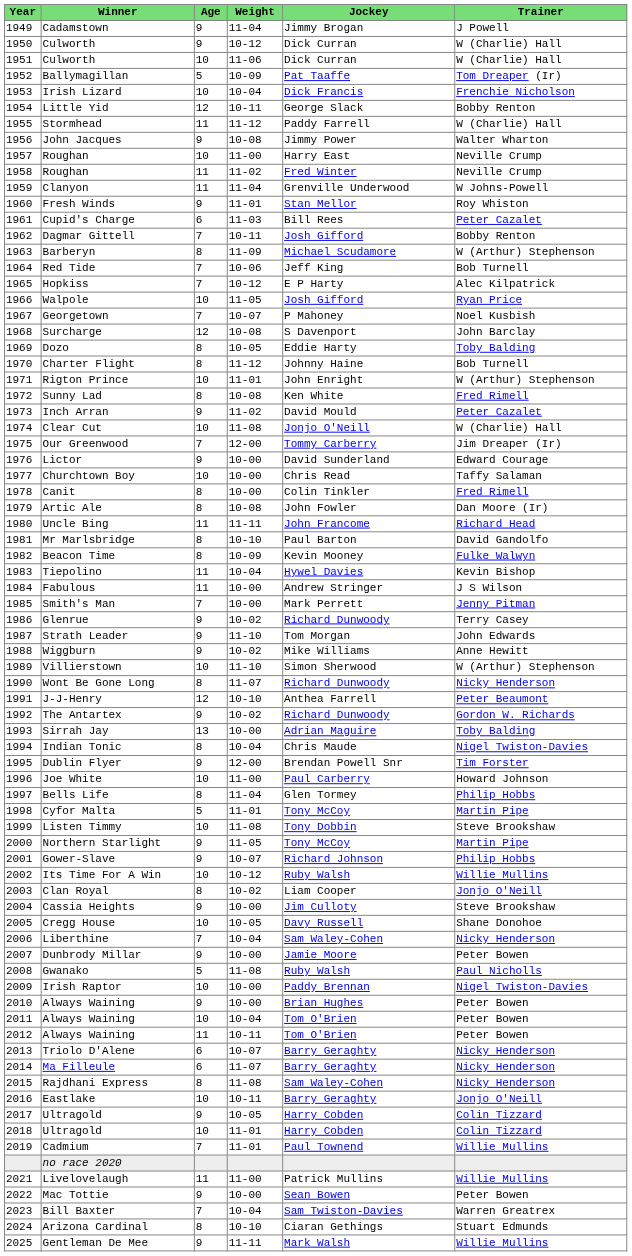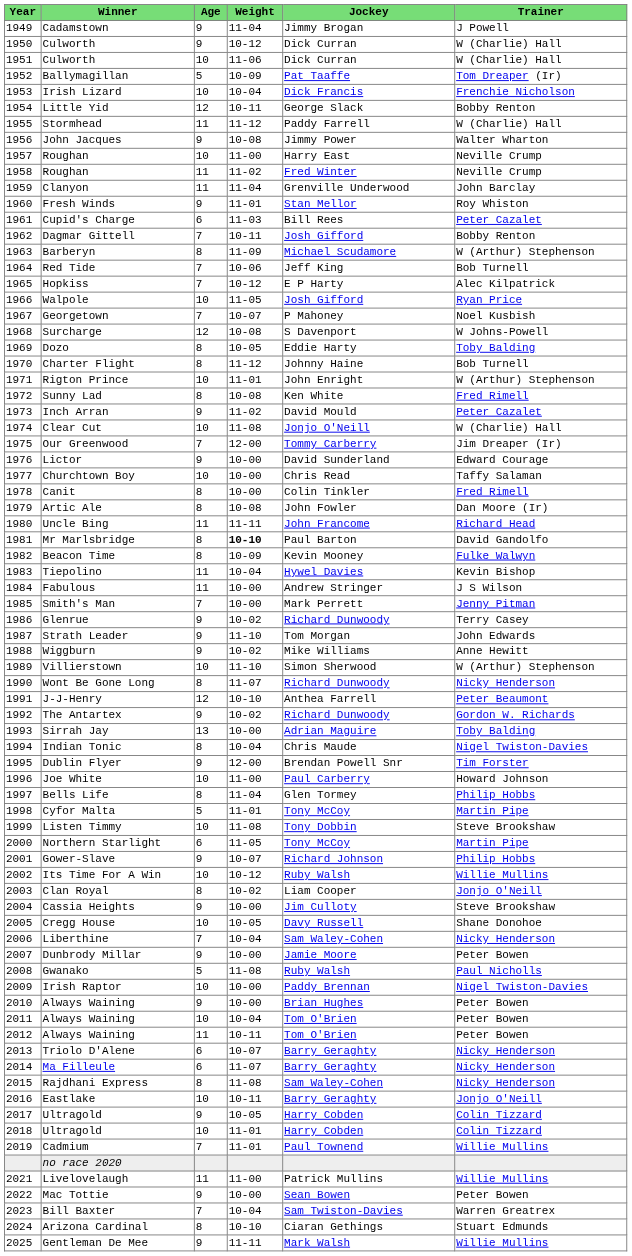Clanyon | Trainer: W Johns-Powell -> John Barclay
Surcharge | Trainer: John Barclay -> W Johns-Powell
Mr Marlsbridge | Weight: normal -> bold
Northern Starlight | Age: 9 -> 6
